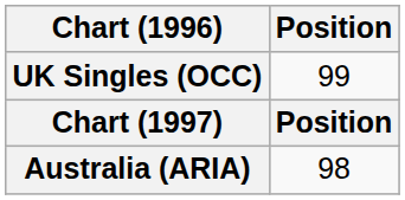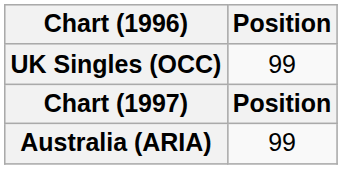Australia (ARIA) | Position: 98 -> 99
